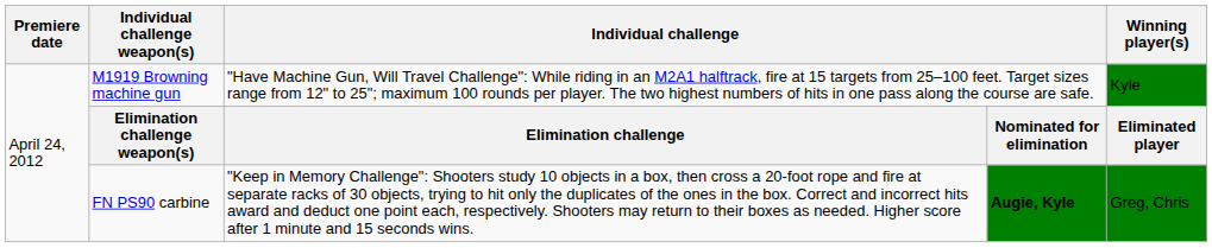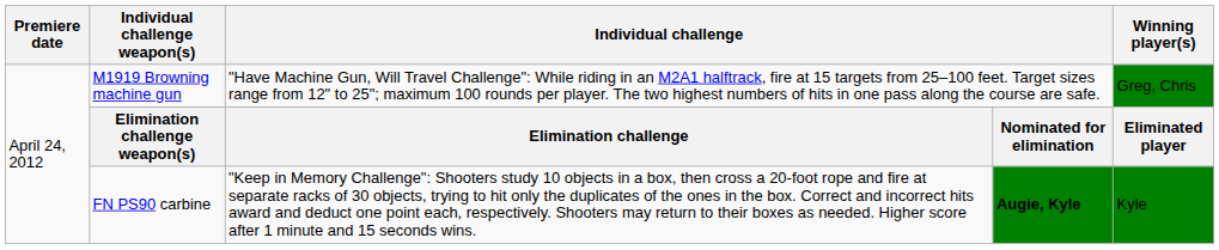M1919 Browning machine gun | Winning player(s): Kyle -> Greg, Chris
FN PS90 carbine | Winning player(s): Greg, Chris -> Kyle
